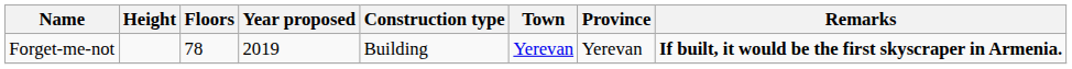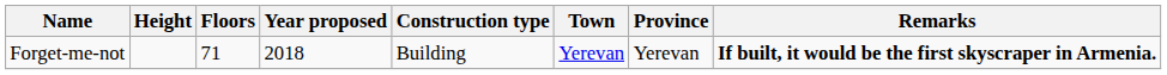Forget-me-not | Floors: 78 -> 71
Forget-me-not | Year proposed: 2019 -> 2018
